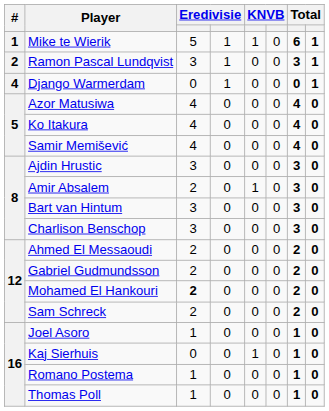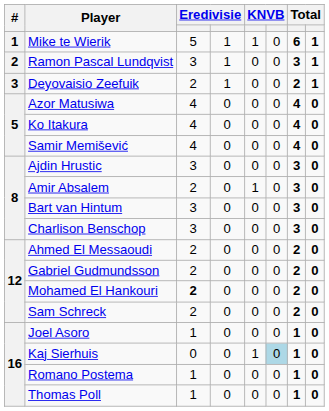+ row: 3 | Deyovaisio Zeefuik | 2 | 1 | 0 | 0 | 2 | 1
- row: 4 | Django Warmerdam | 0 | 1 | 0 | 0 | 0 | 1
Kaj Sierhuis | column 6: no background -> lightblue background
